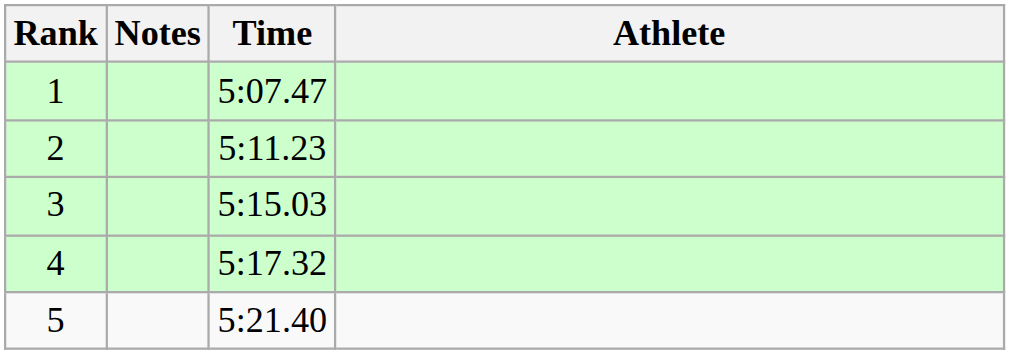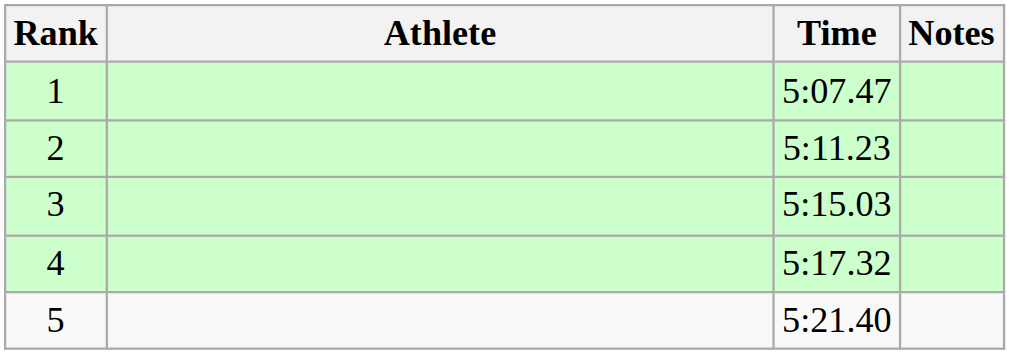columns swapped: Athlete <-> Notes
